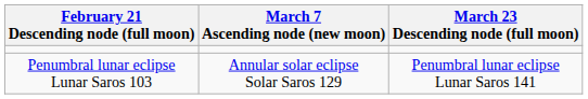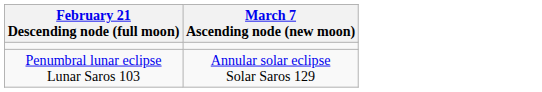- column: March 23 Descending node (full moon) | Penumbral lunar eclipse Lunar Saros 141
